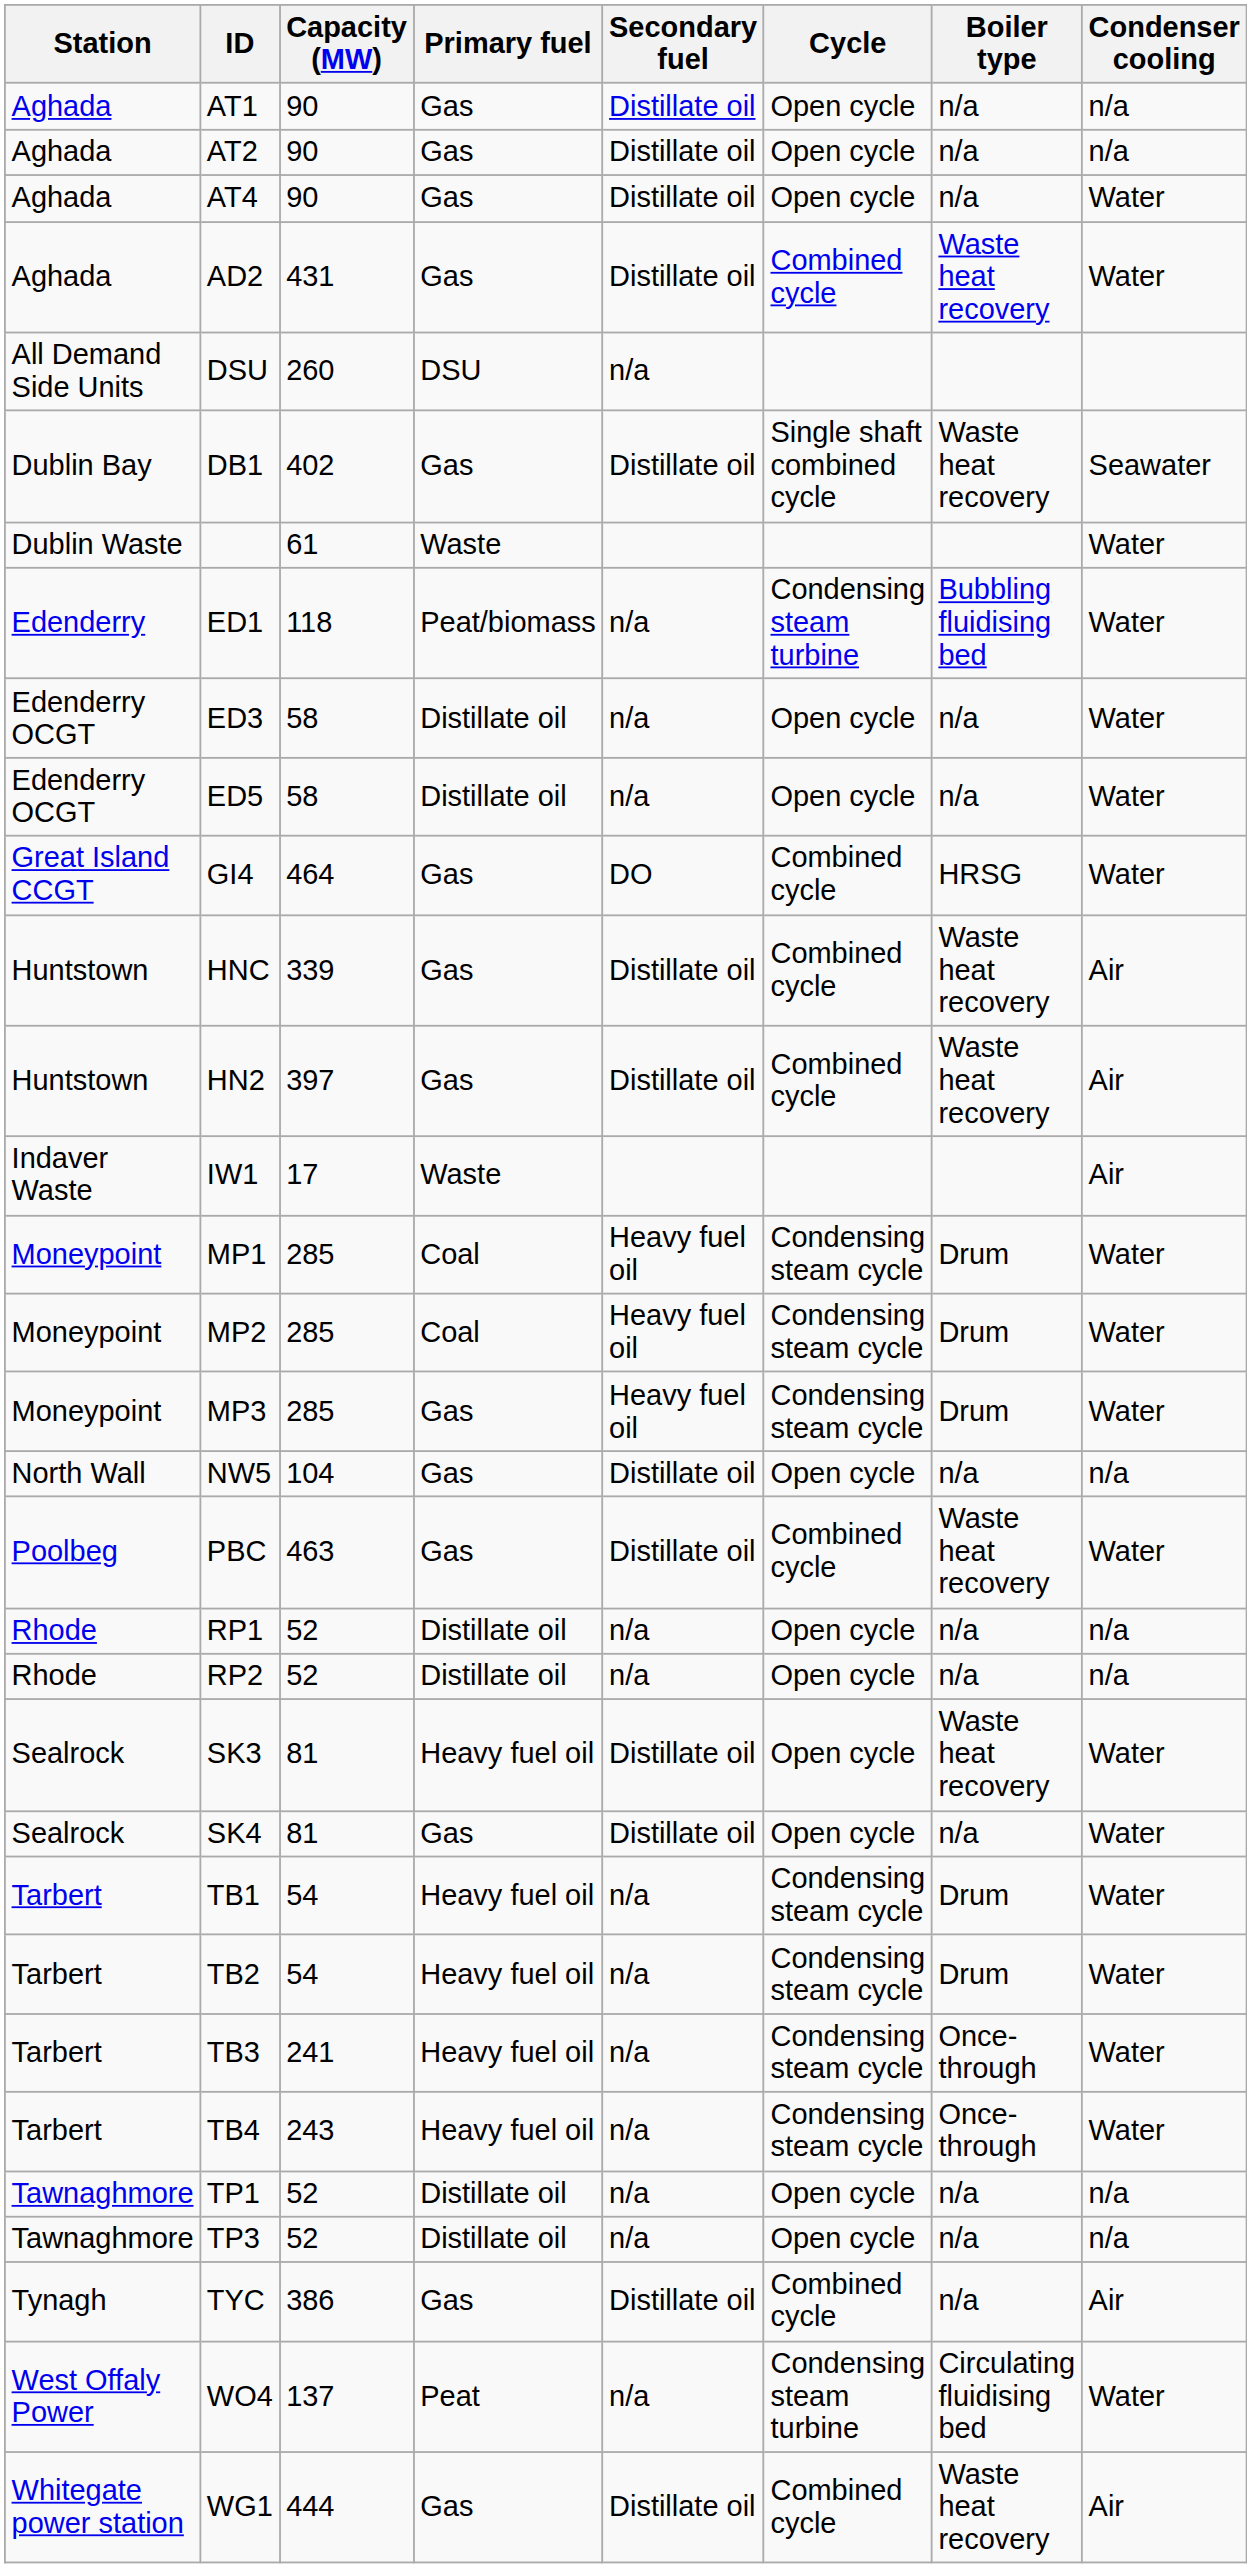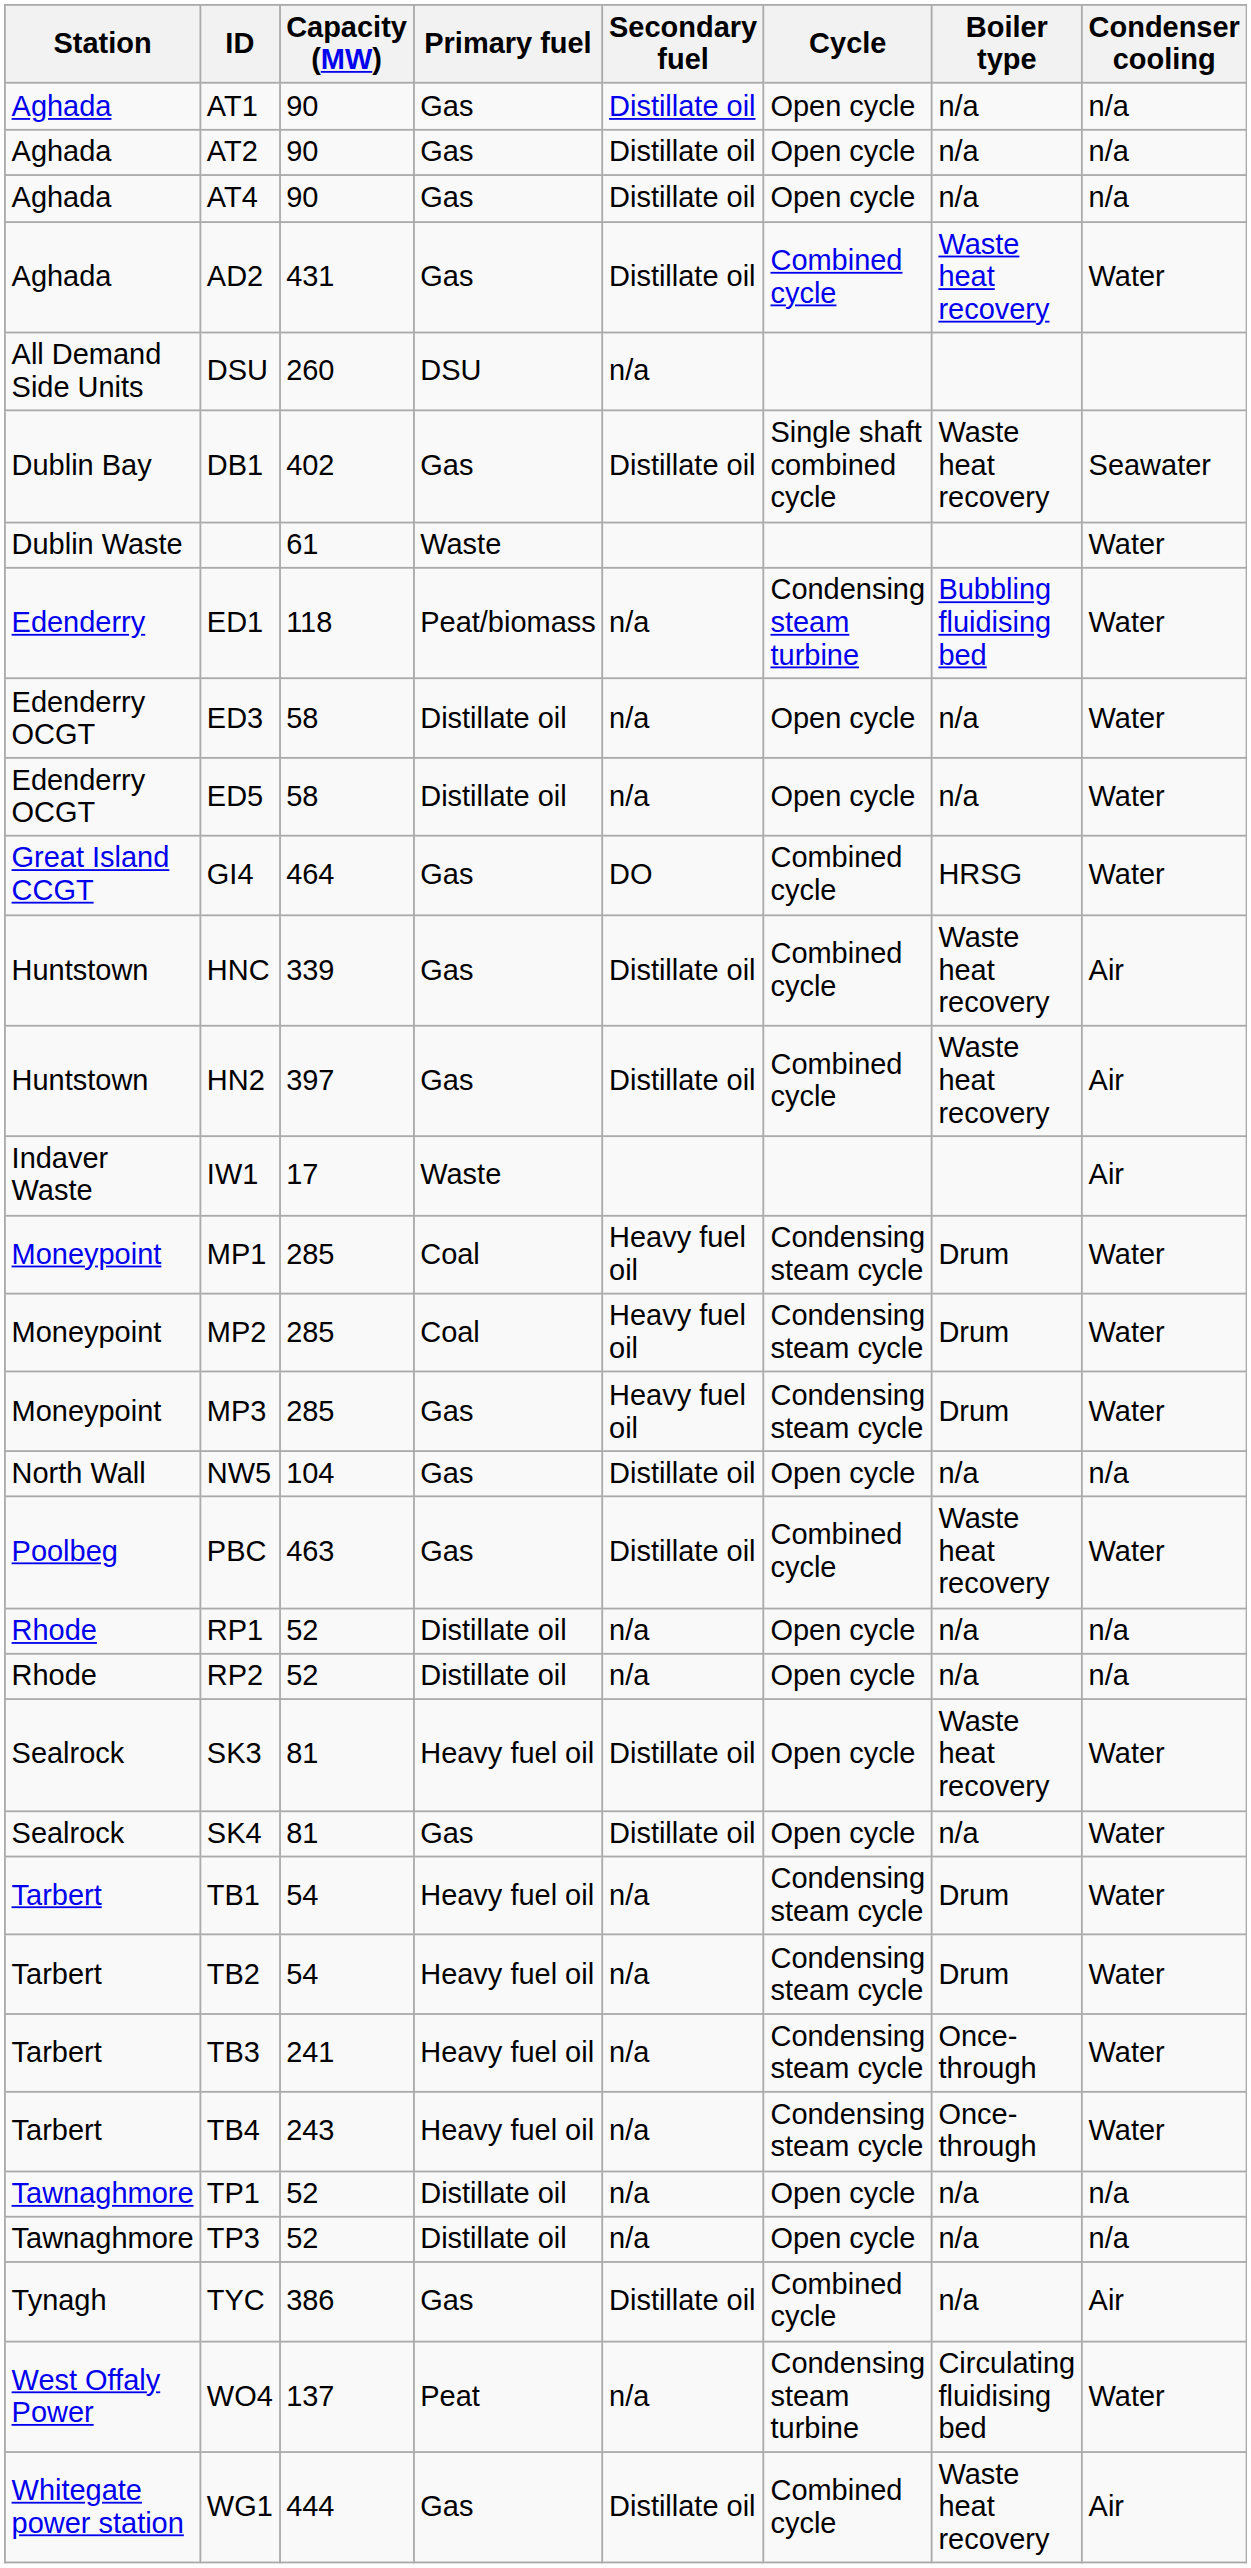AT4 | Condenser cooling: Water -> n/a
